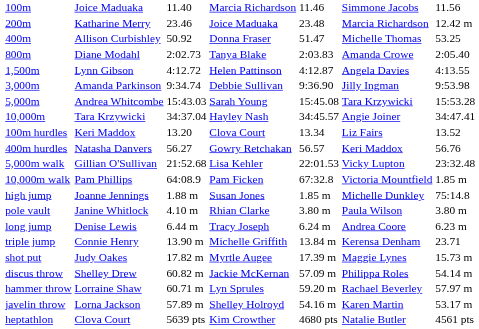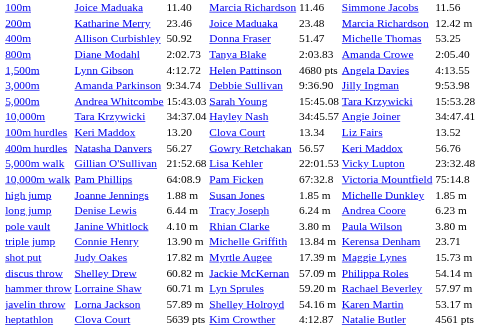1,500m | column 5: 4:12.87 -> 4680 pts
10,000m walk | column 7: 1.85 m -> 75:14.8
high jump | column 7: 75:14.8 -> 1.85 m
rows swapped: pole vault <-> long jump
heptathlon | column 5: 4680 pts -> 4:12.87
